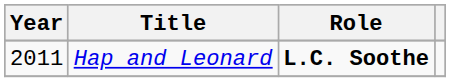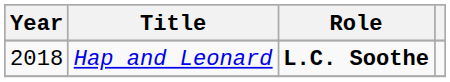Hap and Leonard | Year: 2011 -> 2018
